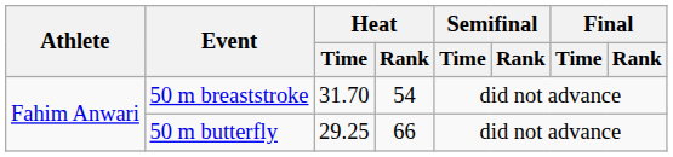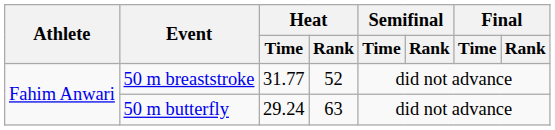50 m breaststroke | Heat / Time: 31.70 -> 31.77
50 m breaststroke | Heat / Rank: 54 -> 52
50 m butterfly | Heat / Time: 29.25 -> 29.24
50 m butterfly | Heat / Rank: 66 -> 63
